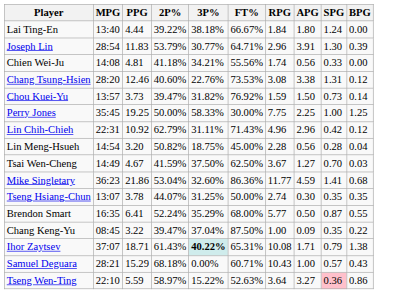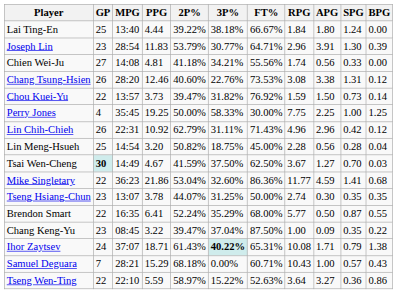+ column: GP | 25 | 23 | 27 | 26 | 22 | 4 | 26 | 25 | 30 | 22 | 23 | 22 | 23 | 24 | 7 | 22
Tseng Wen-Ting | SPG: pink background -> no background
